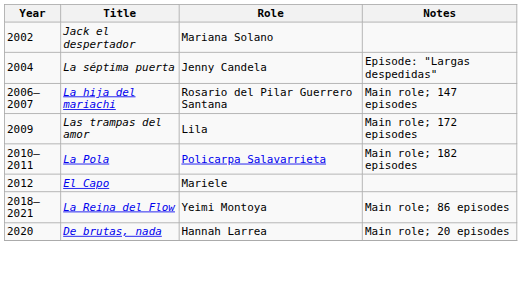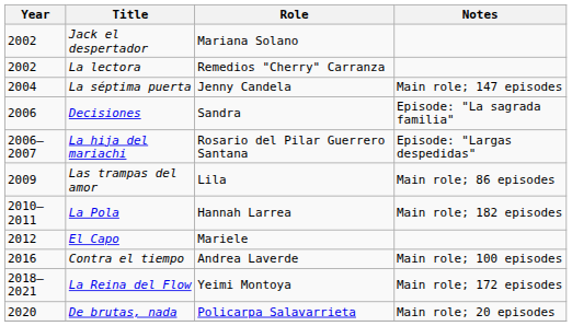+ row: 2002 | La lectora | Remedios "Cherry" Carranza
La séptima puerta | Notes: Episode: "Largas despedidas" -> Main role; 147 episodes
+ row: 2006 | Decisiones | Sandra | Episode: "La sagrada familia"
La hija del mariachi | Notes: Main role; 147 episodes -> Episode: "Largas despedidas"
Las trampas del amor | Notes: Main role; 172 episodes -> Main role; 86 episodes
La Pola | Role: Policarpa Salavarrieta -> Hannah Larrea
+ row: 2016 | Contra el tiempo | Andrea Laverde | Main role; 100 episodes
La Reina del Flow | Notes: Main role; 86 episodes -> Main role; 172 episodes
De brutas, nada | Role: Hannah Larrea -> Policarpa Salavarrieta
